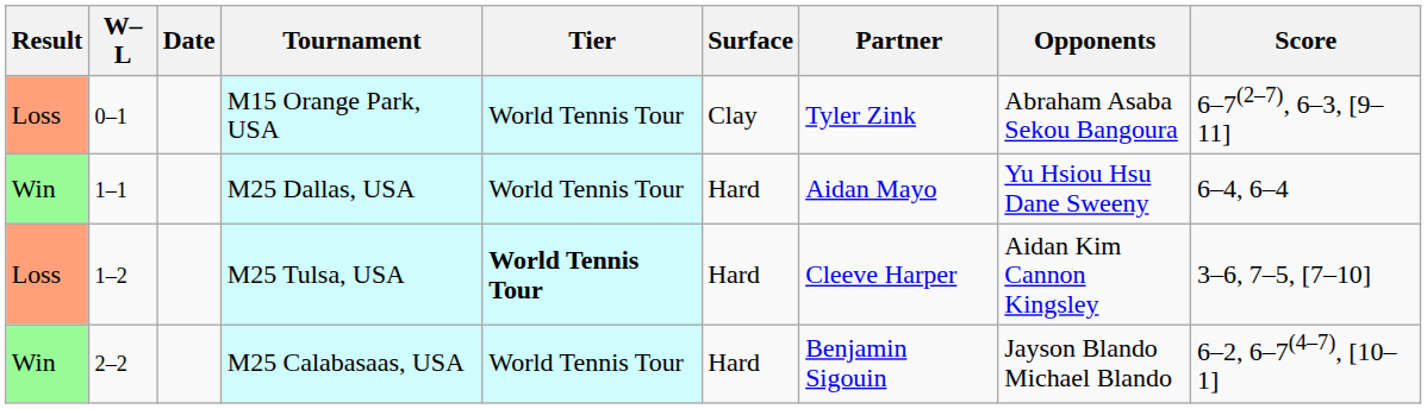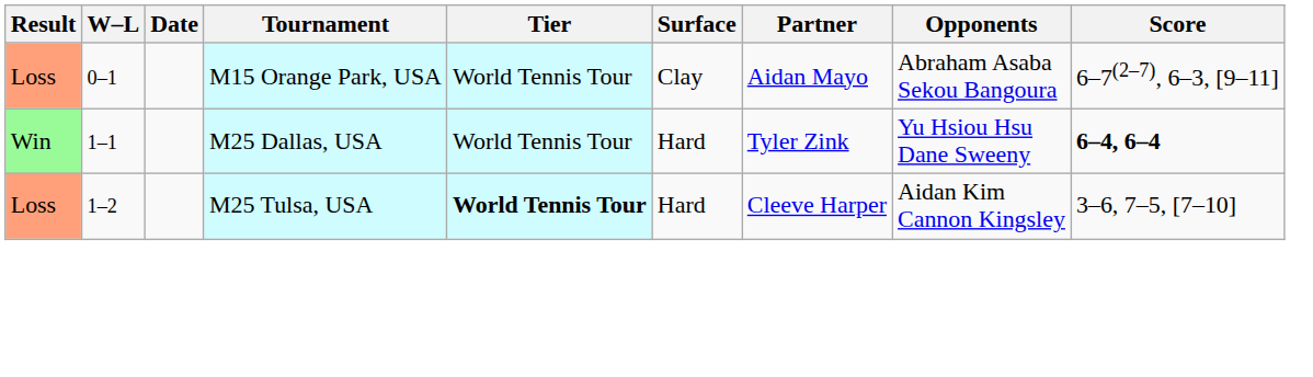M15 Orange Park, USA | Partner: Tyler Zink -> Aidan Mayo
M25 Dallas, USA | Partner: Aidan Mayo -> Tyler Zink
M25 Dallas, USA | Score: normal -> bold
- row: Win | 2–2 | M25 Calabasaas, USA | World Tennis Tour | Hard | Benjamin Sigouin | Jayson Blando Michael Blando | 6–2, 6–7(4–7), [10–1]
